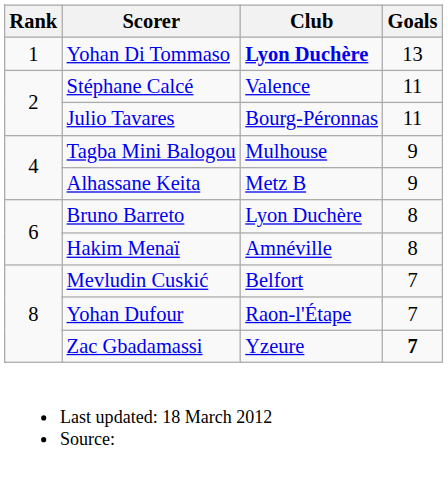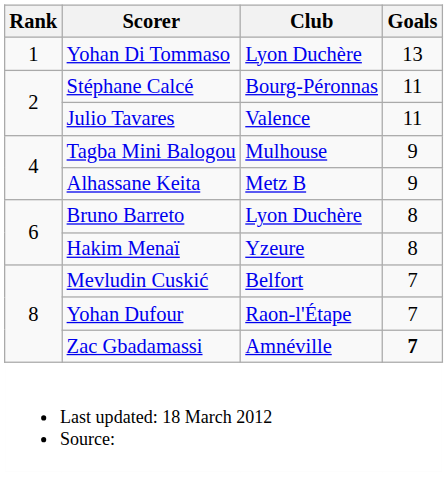Yohan Di Tommaso | Club: bold -> normal
Stéphane Calcé | Club: Valence -> Bourg-Péronnas
Julio Tavares | Club: Bourg-Péronnas -> Valence
Hakim Menaï | Club: Amnéville -> Yzeure
Zac Gbadamassi | Club: Yzeure -> Amnéville
